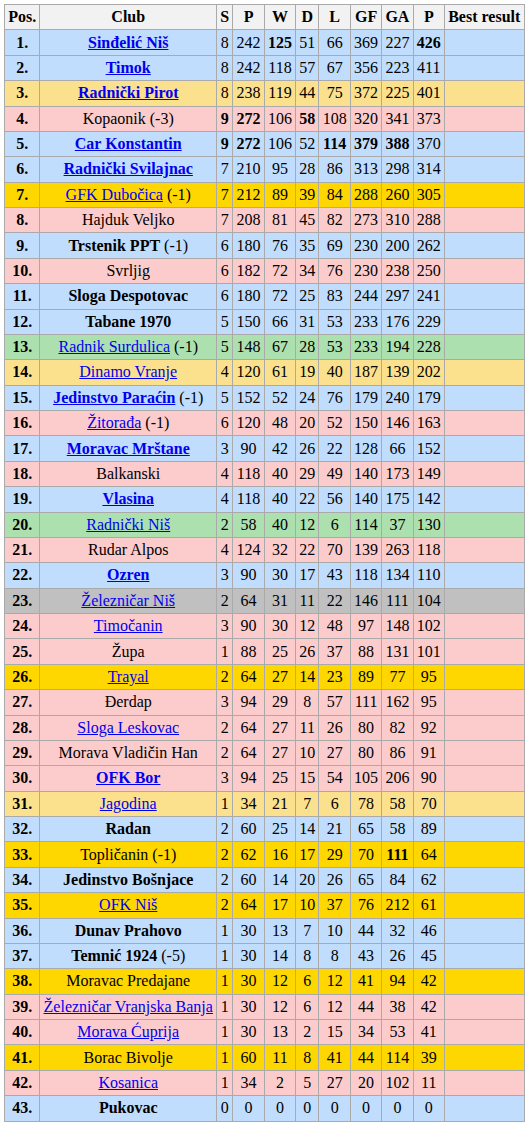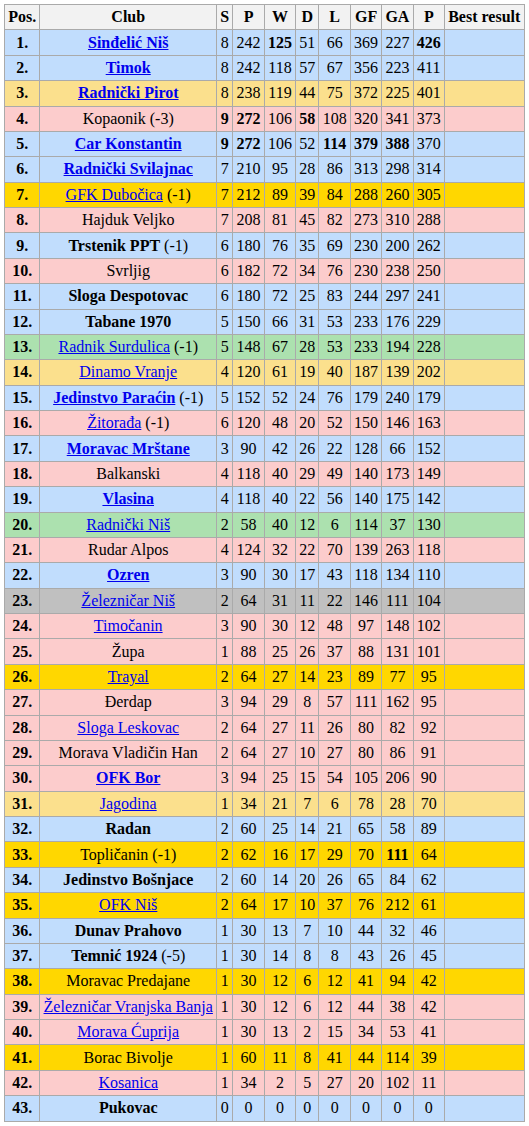Jagodina | GA: 58 -> 28
